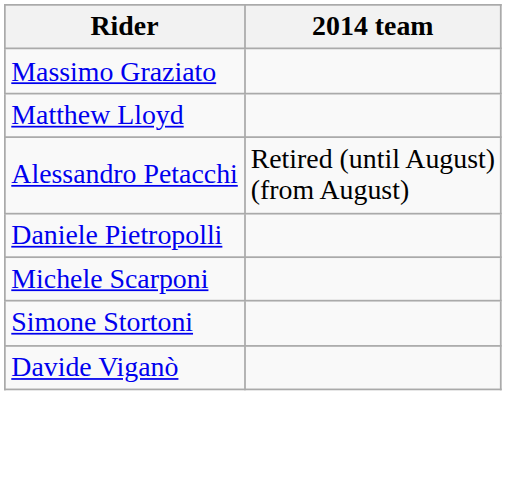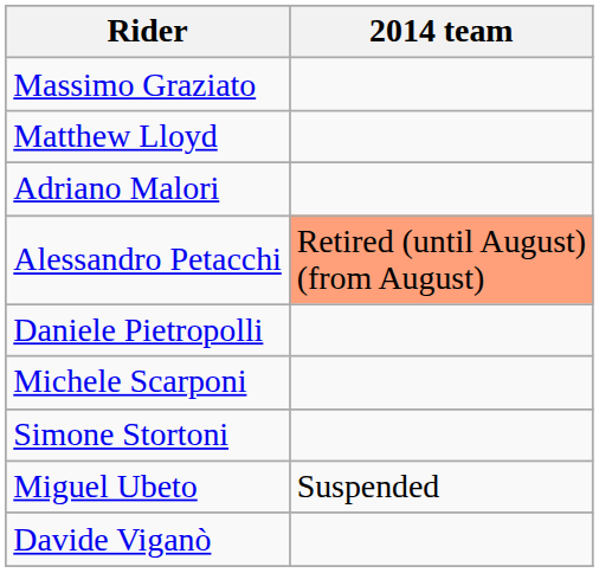+ row: Adriano Malori
Alessandro Petacchi | 2014 team: no background -> lightsalmon background
+ row: Miguel Ubeto | Suspended
